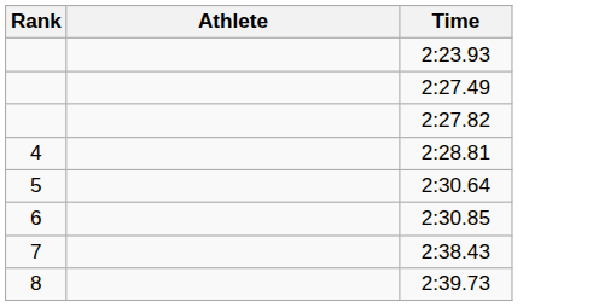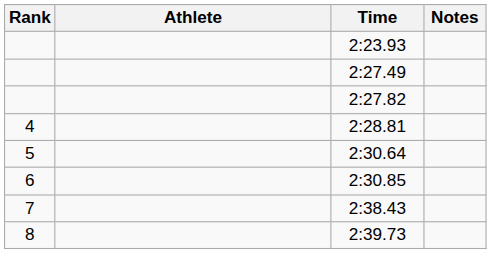+ column: Notes
